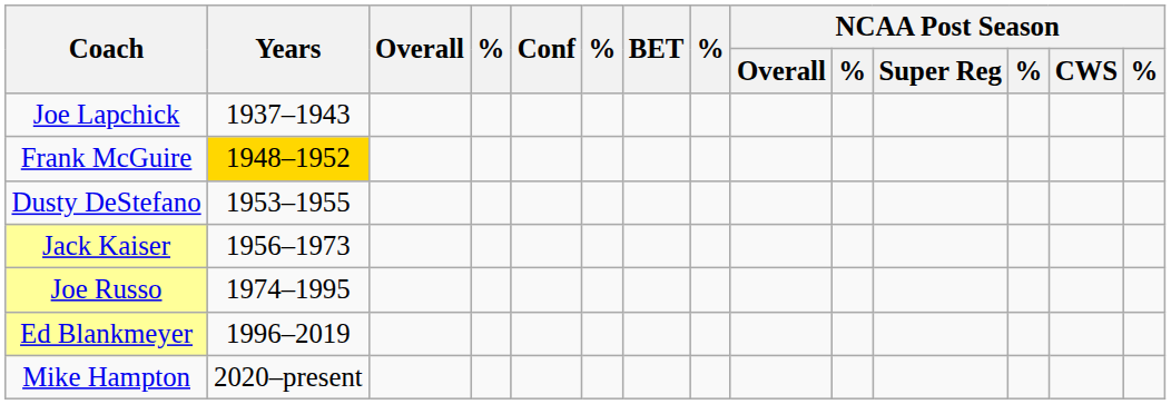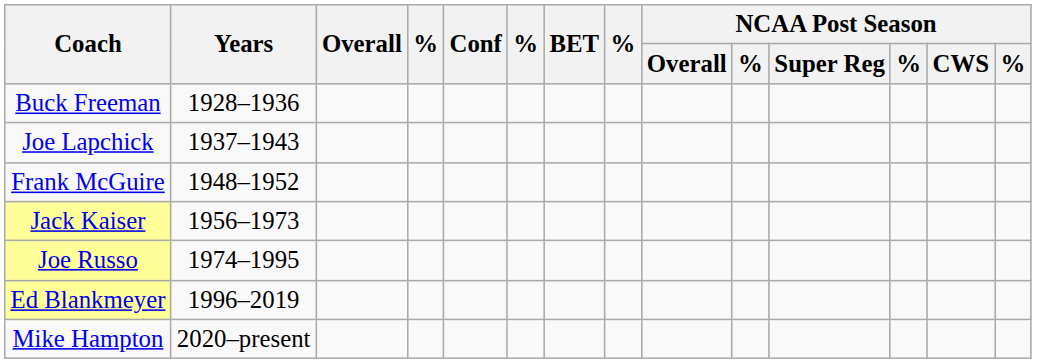+ row: Buck Freeman | 1928–1936
Frank McGuire | Years: gold background -> no background
- row: Dusty DeStefano | 1953–1955
